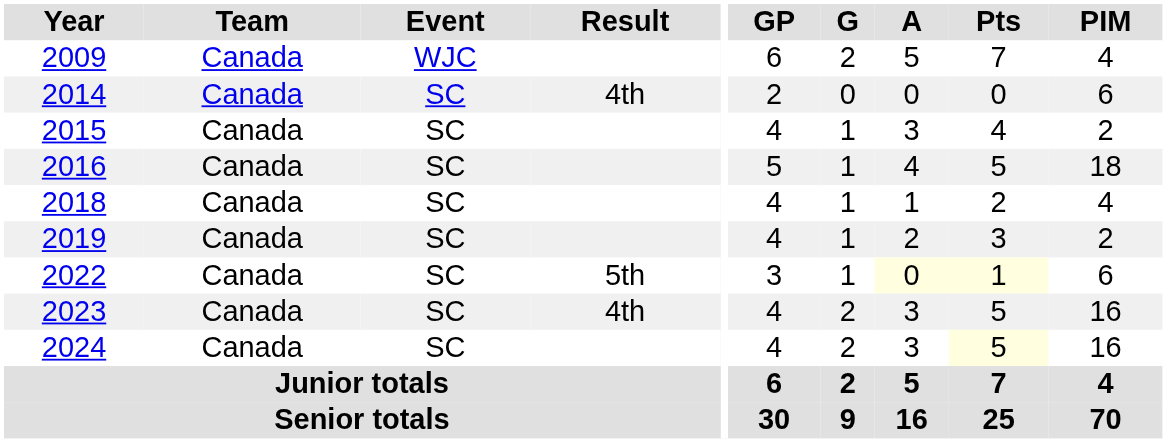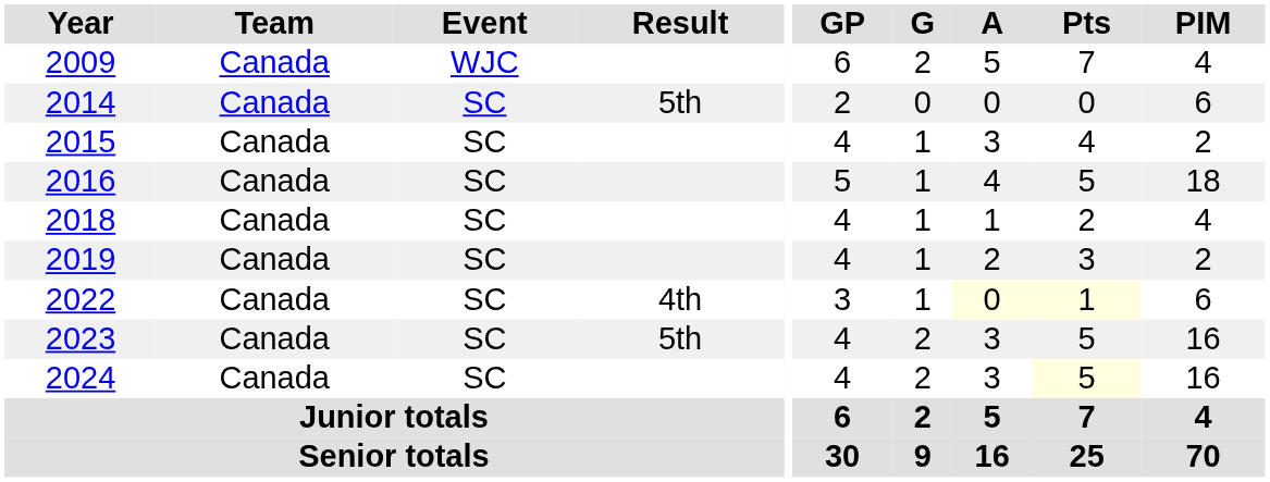2014 | Result: 4th -> 5th
2022 | Result: 5th -> 4th
2023 | Result: 4th -> 5th
